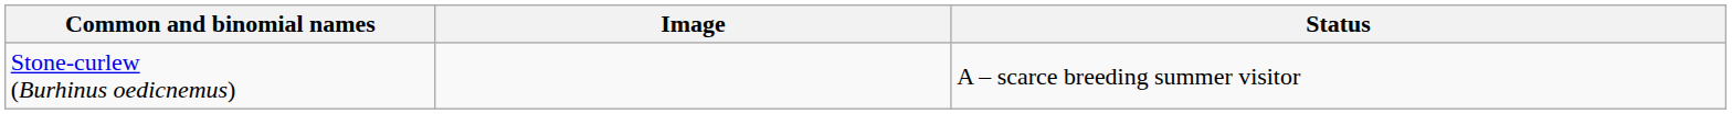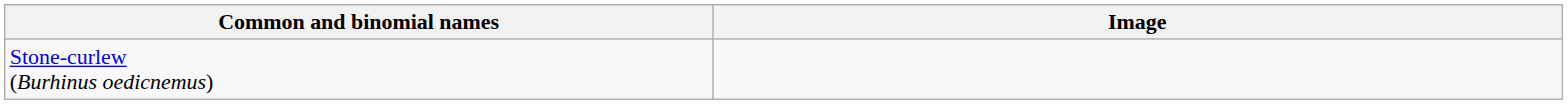- column: Status | A – scarce breeding summer visitor
